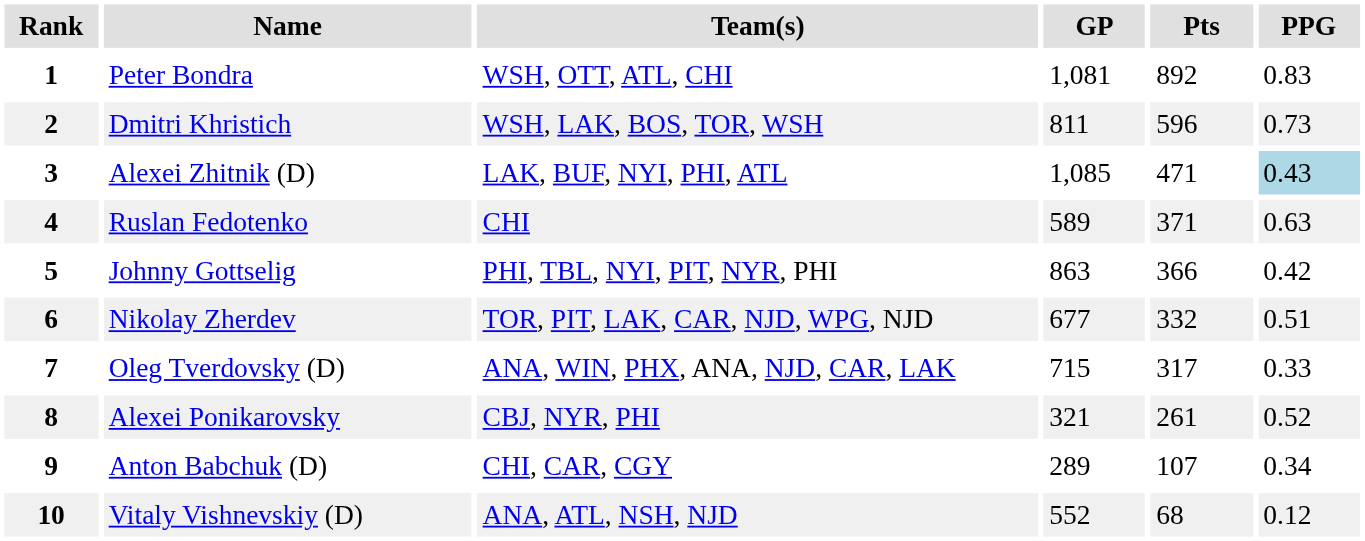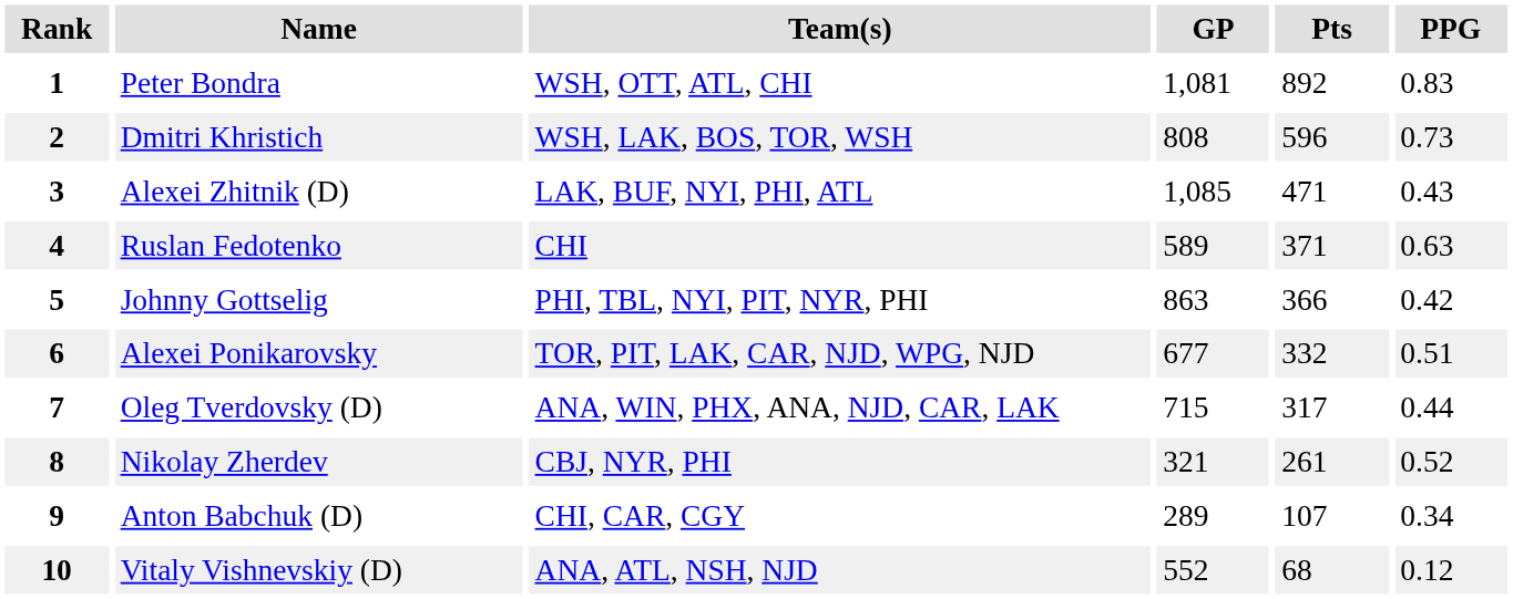2 | GP: 811 -> 808
3 | PPG: lightblue background -> no background
6 | Name: Nikolay Zherdev -> Alexei Ponikarovsky
7 | PPG: 0.33 -> 0.44
8 | Name: Alexei Ponikarovsky -> Nikolay Zherdev
